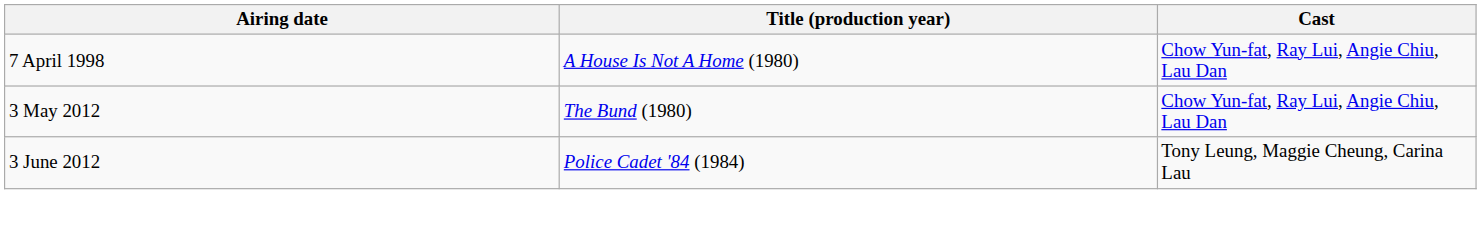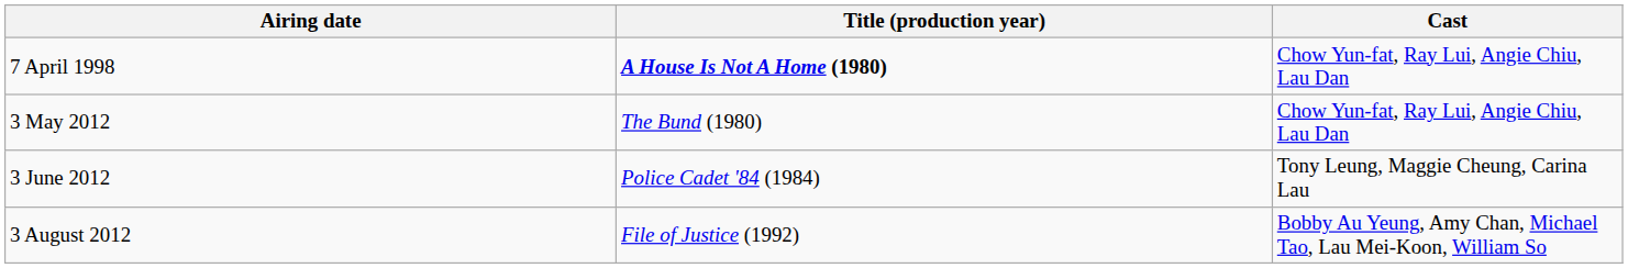7 April 1998 | Title (production year): normal -> bold
+ row: 3 August 2012 | File of Justice (1992) | Bobby Au Yeung, Amy Chan, Michael Tao, Lau Mei-Koon, William So
